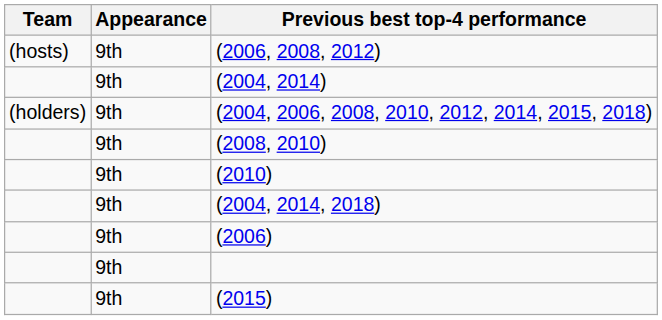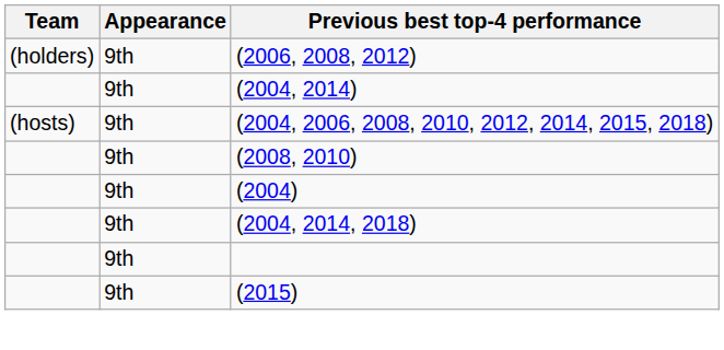(2006, 2008, 2012) | Team: (hosts) -> (holders)
(2004, 2006, 2008, 2010, 2012, 2014, 2015, 2018) | Team: (holders) -> (hosts)
- row: 9th | (2010)
+ row: 9th | (2004)
- row: 9th | (2006)
